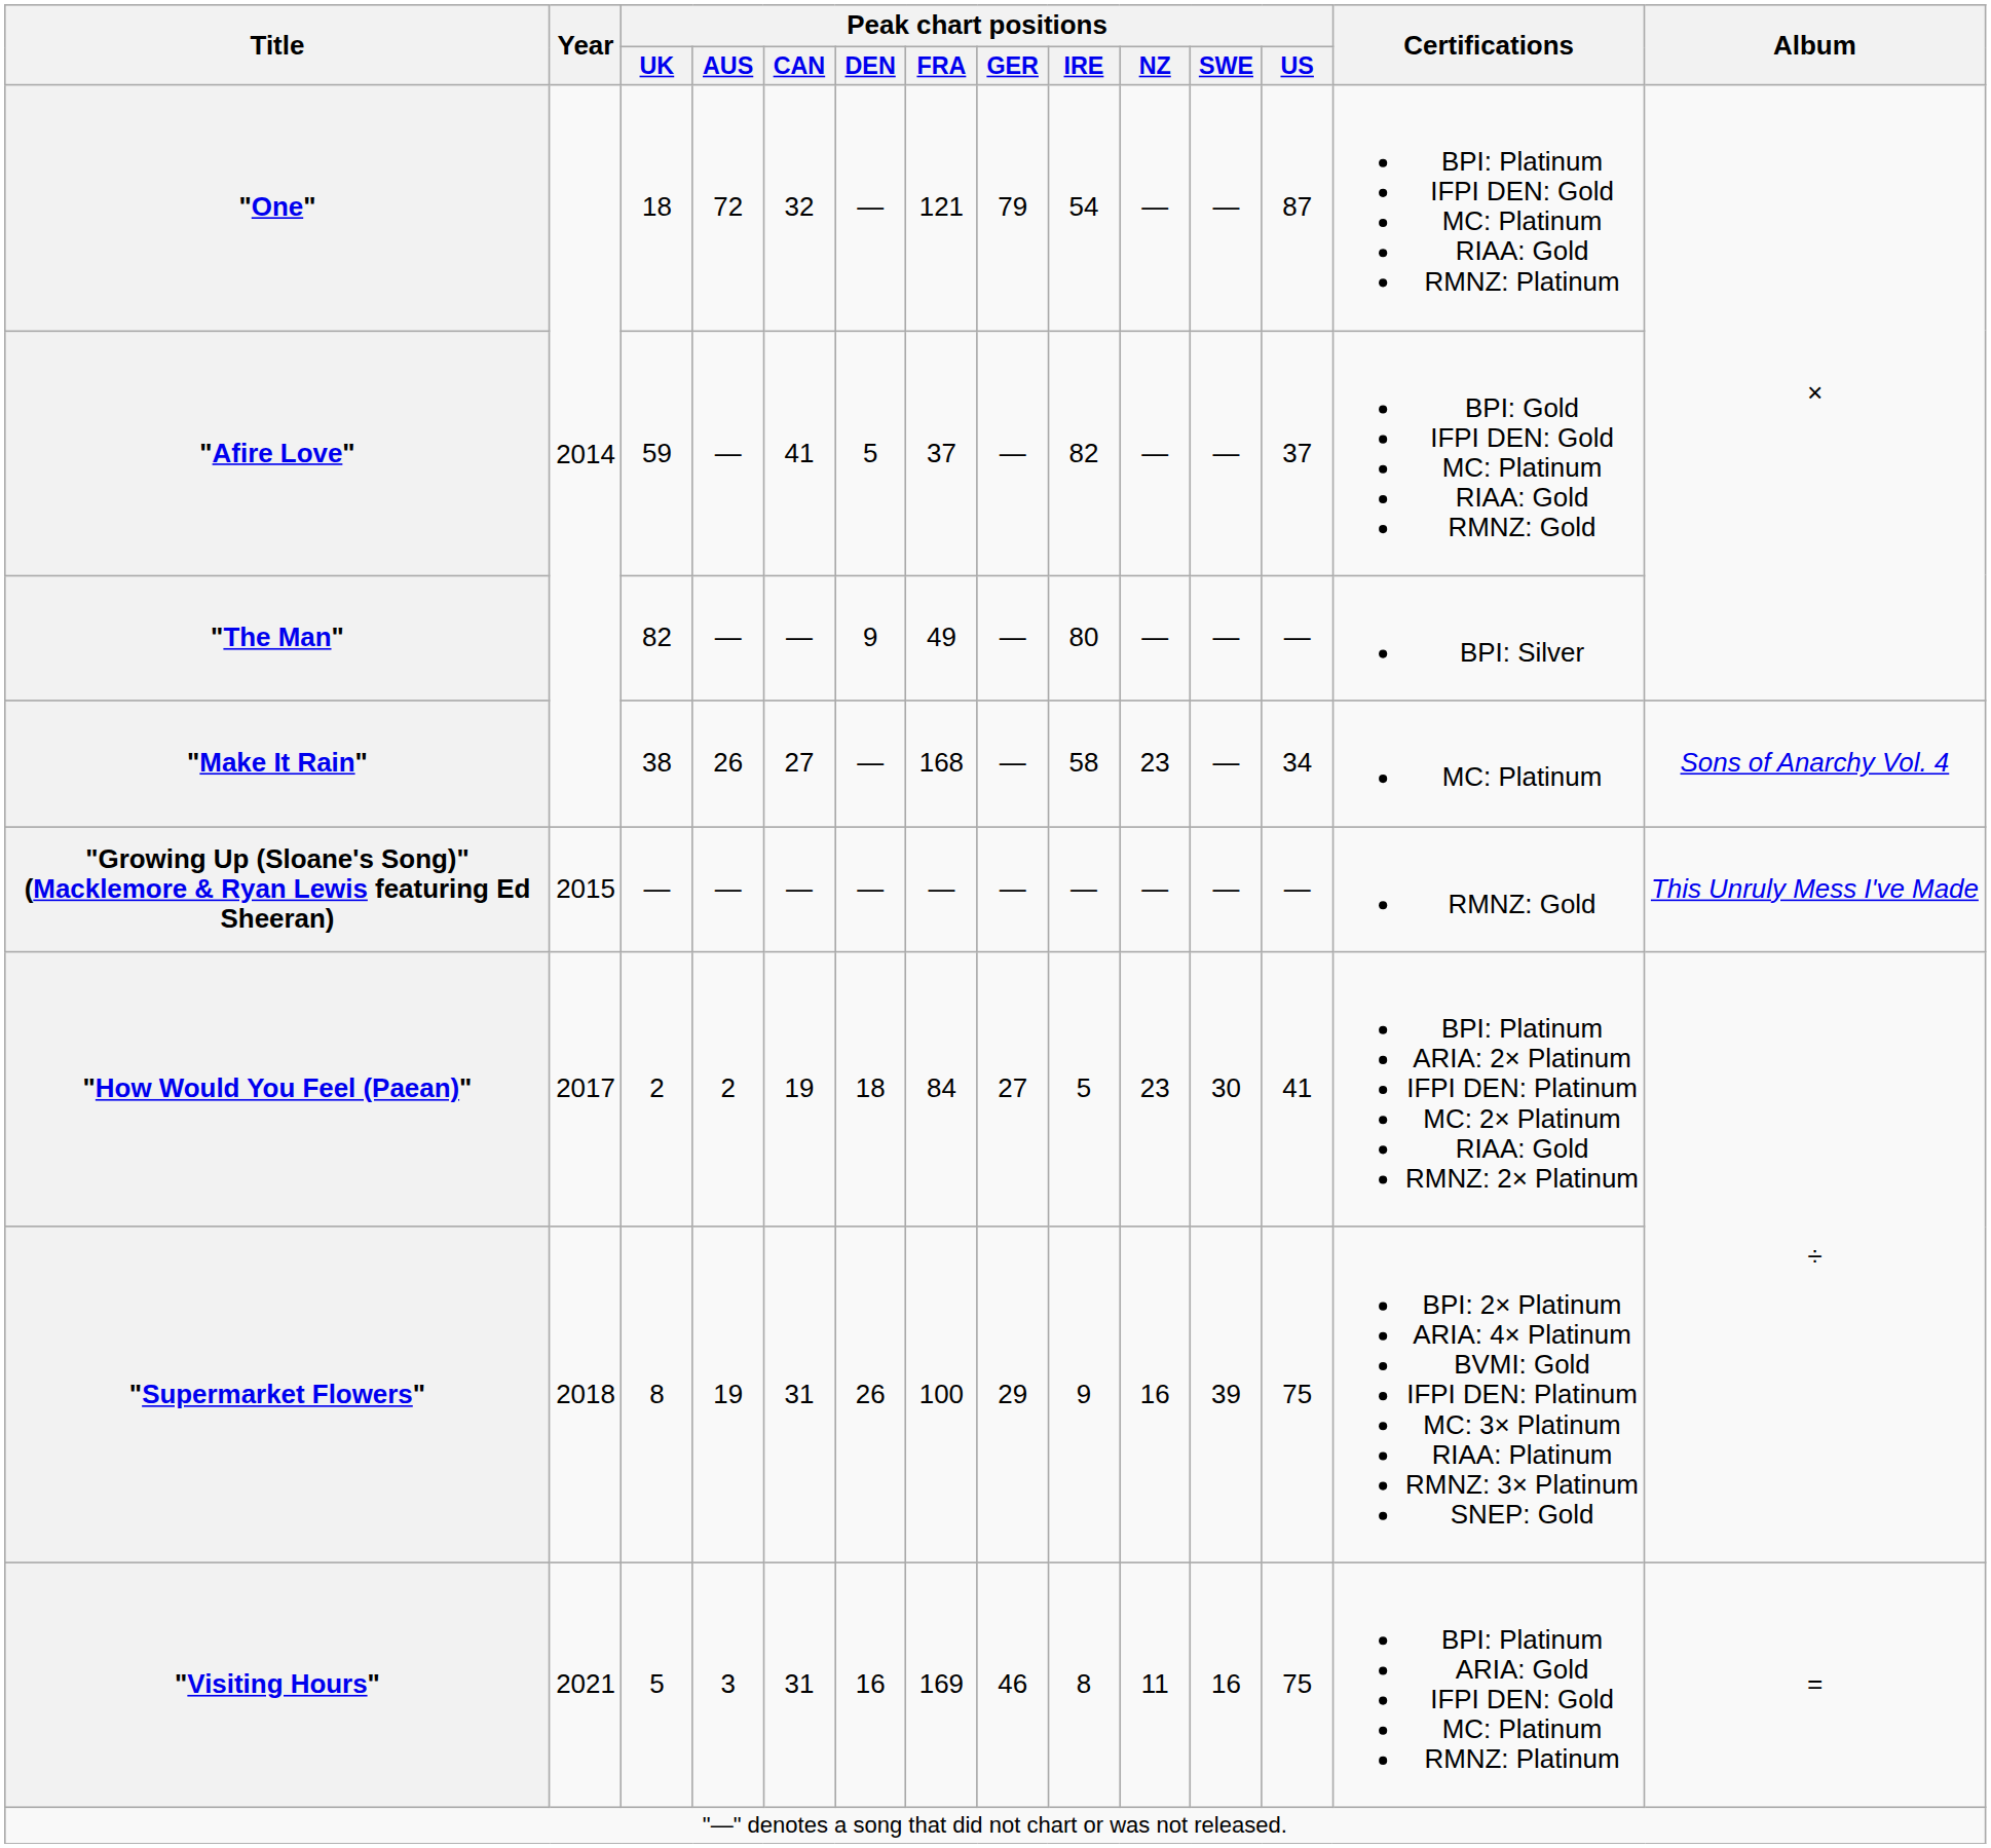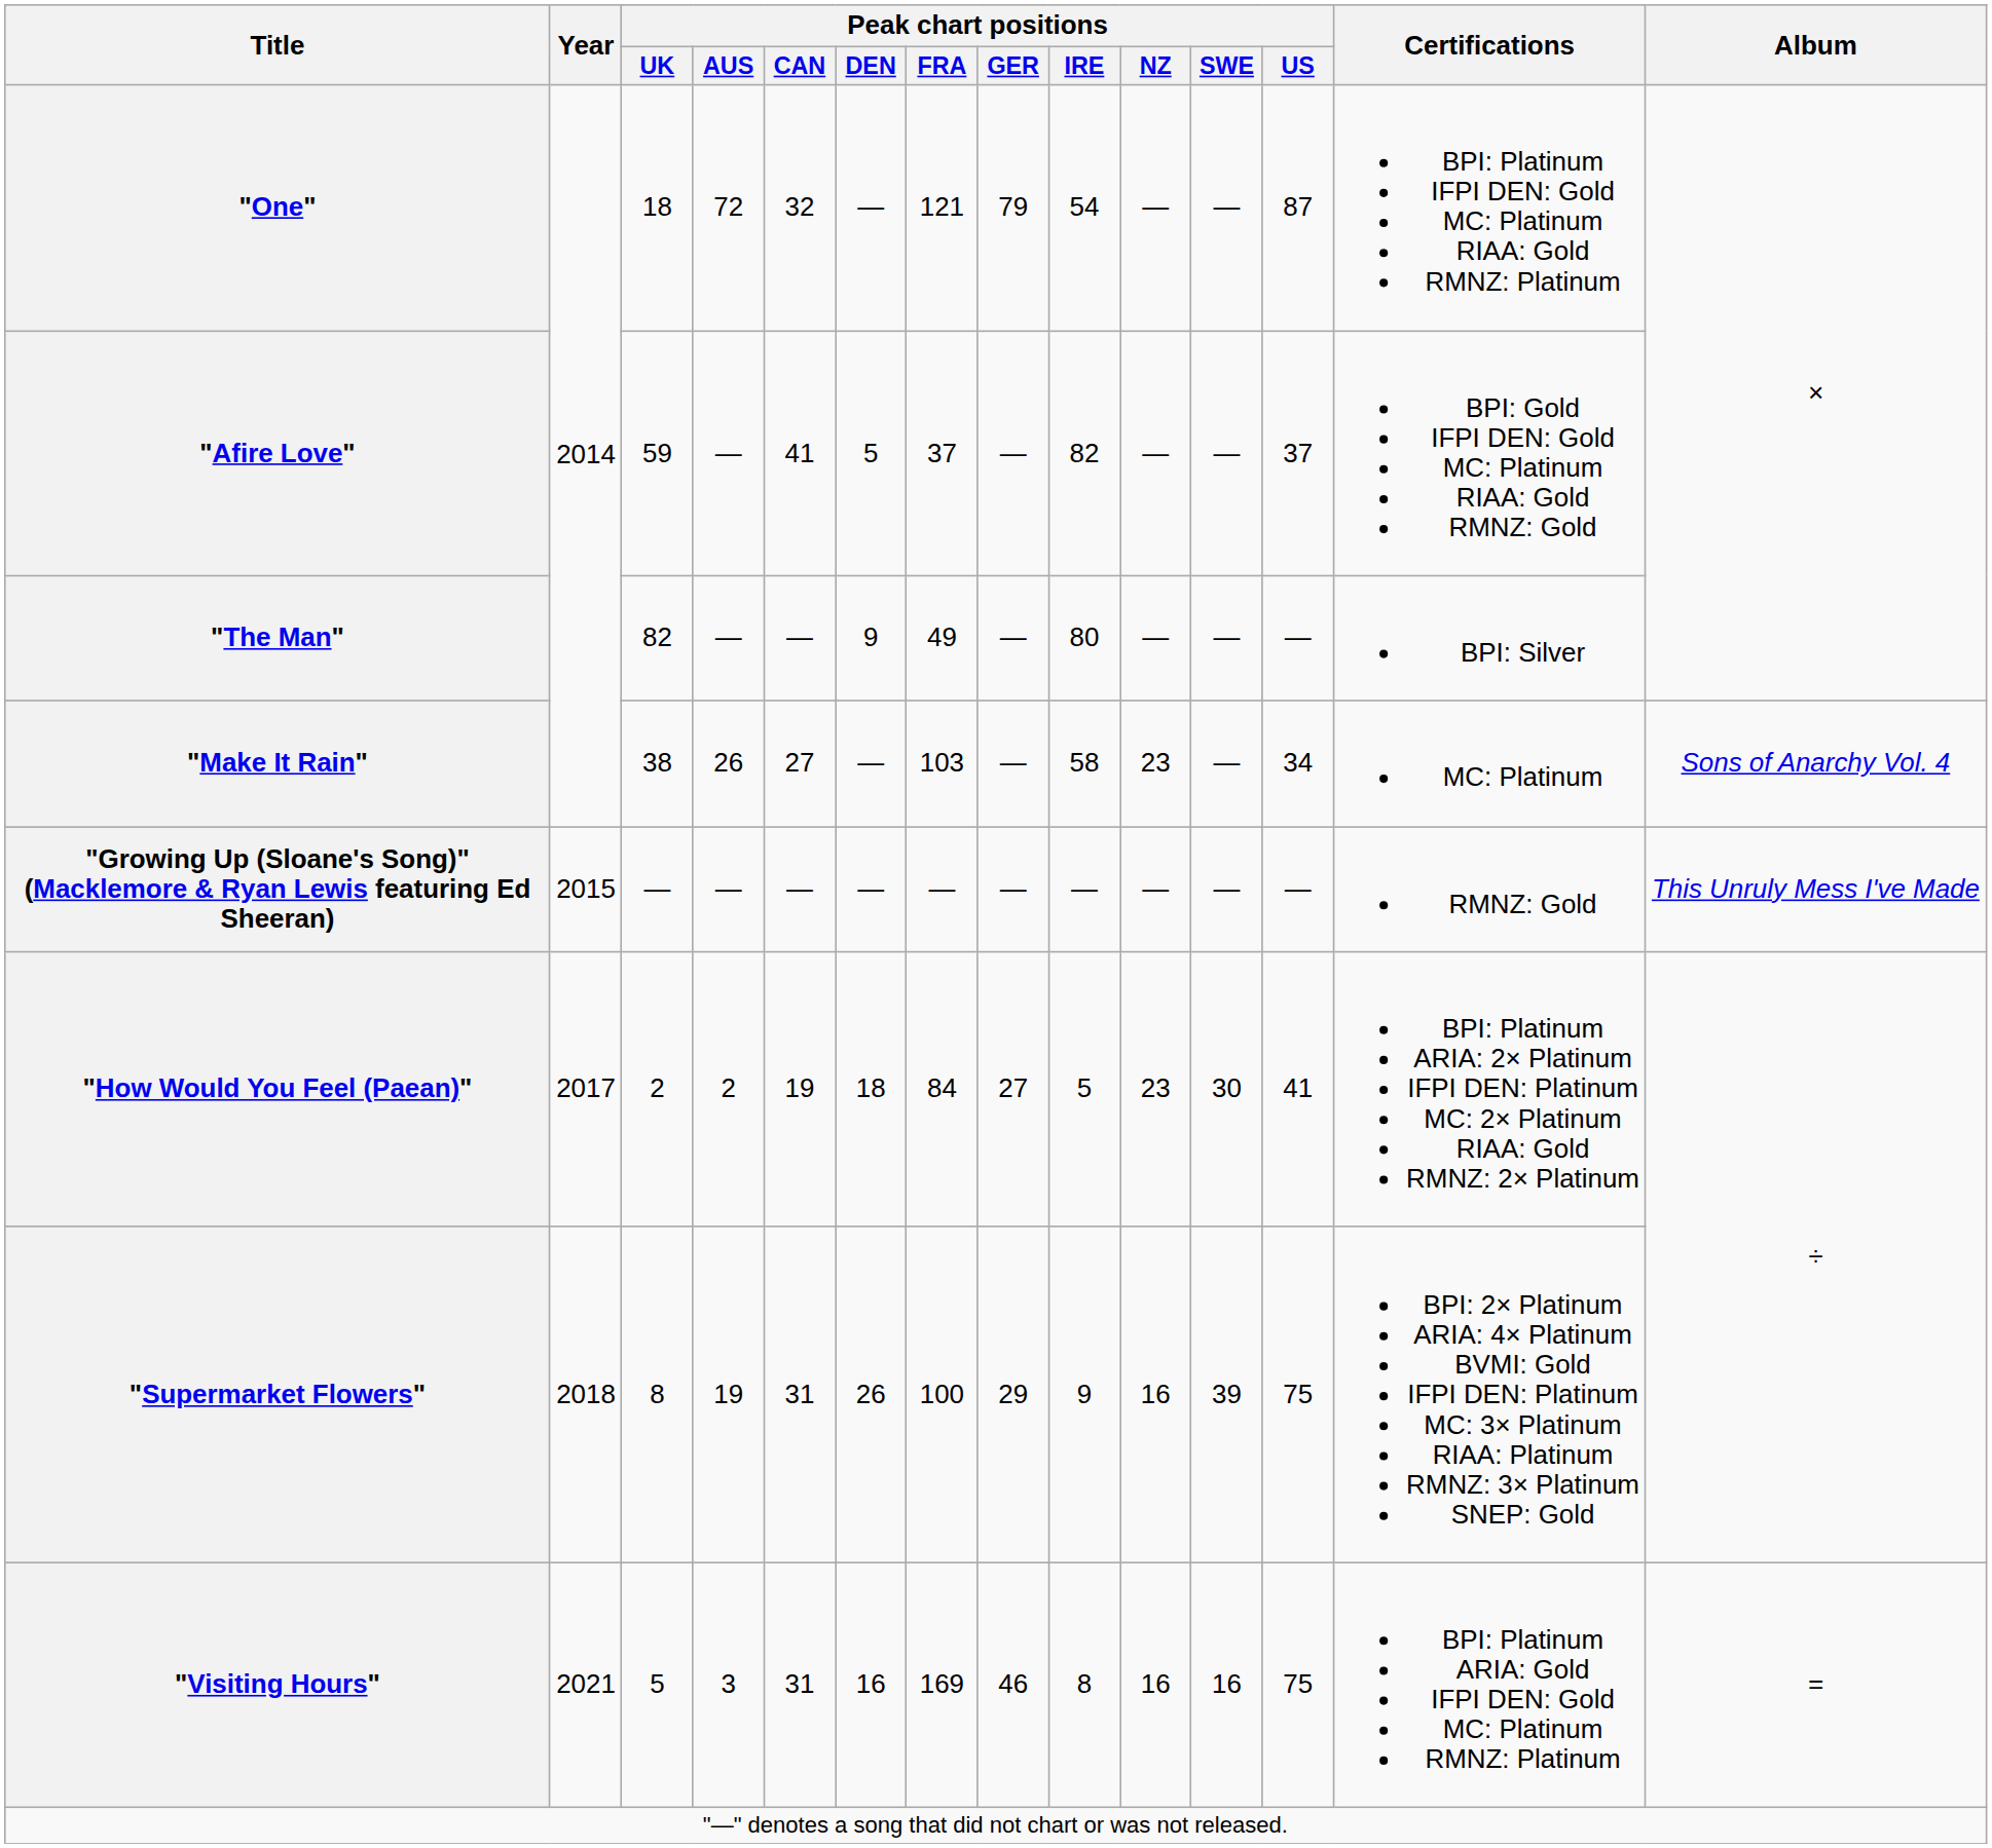"Make It Rain" | Peak chart positions / FRA: 168 -> 103
"Visiting Hours" | Peak chart positions / NZ: 11 -> 16
